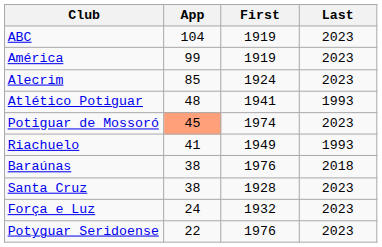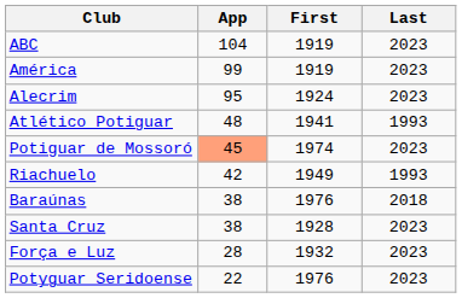Alecrim | App: 85 -> 95
Riachuelo | App: 41 -> 42
Força e Luz | App: 24 -> 28
